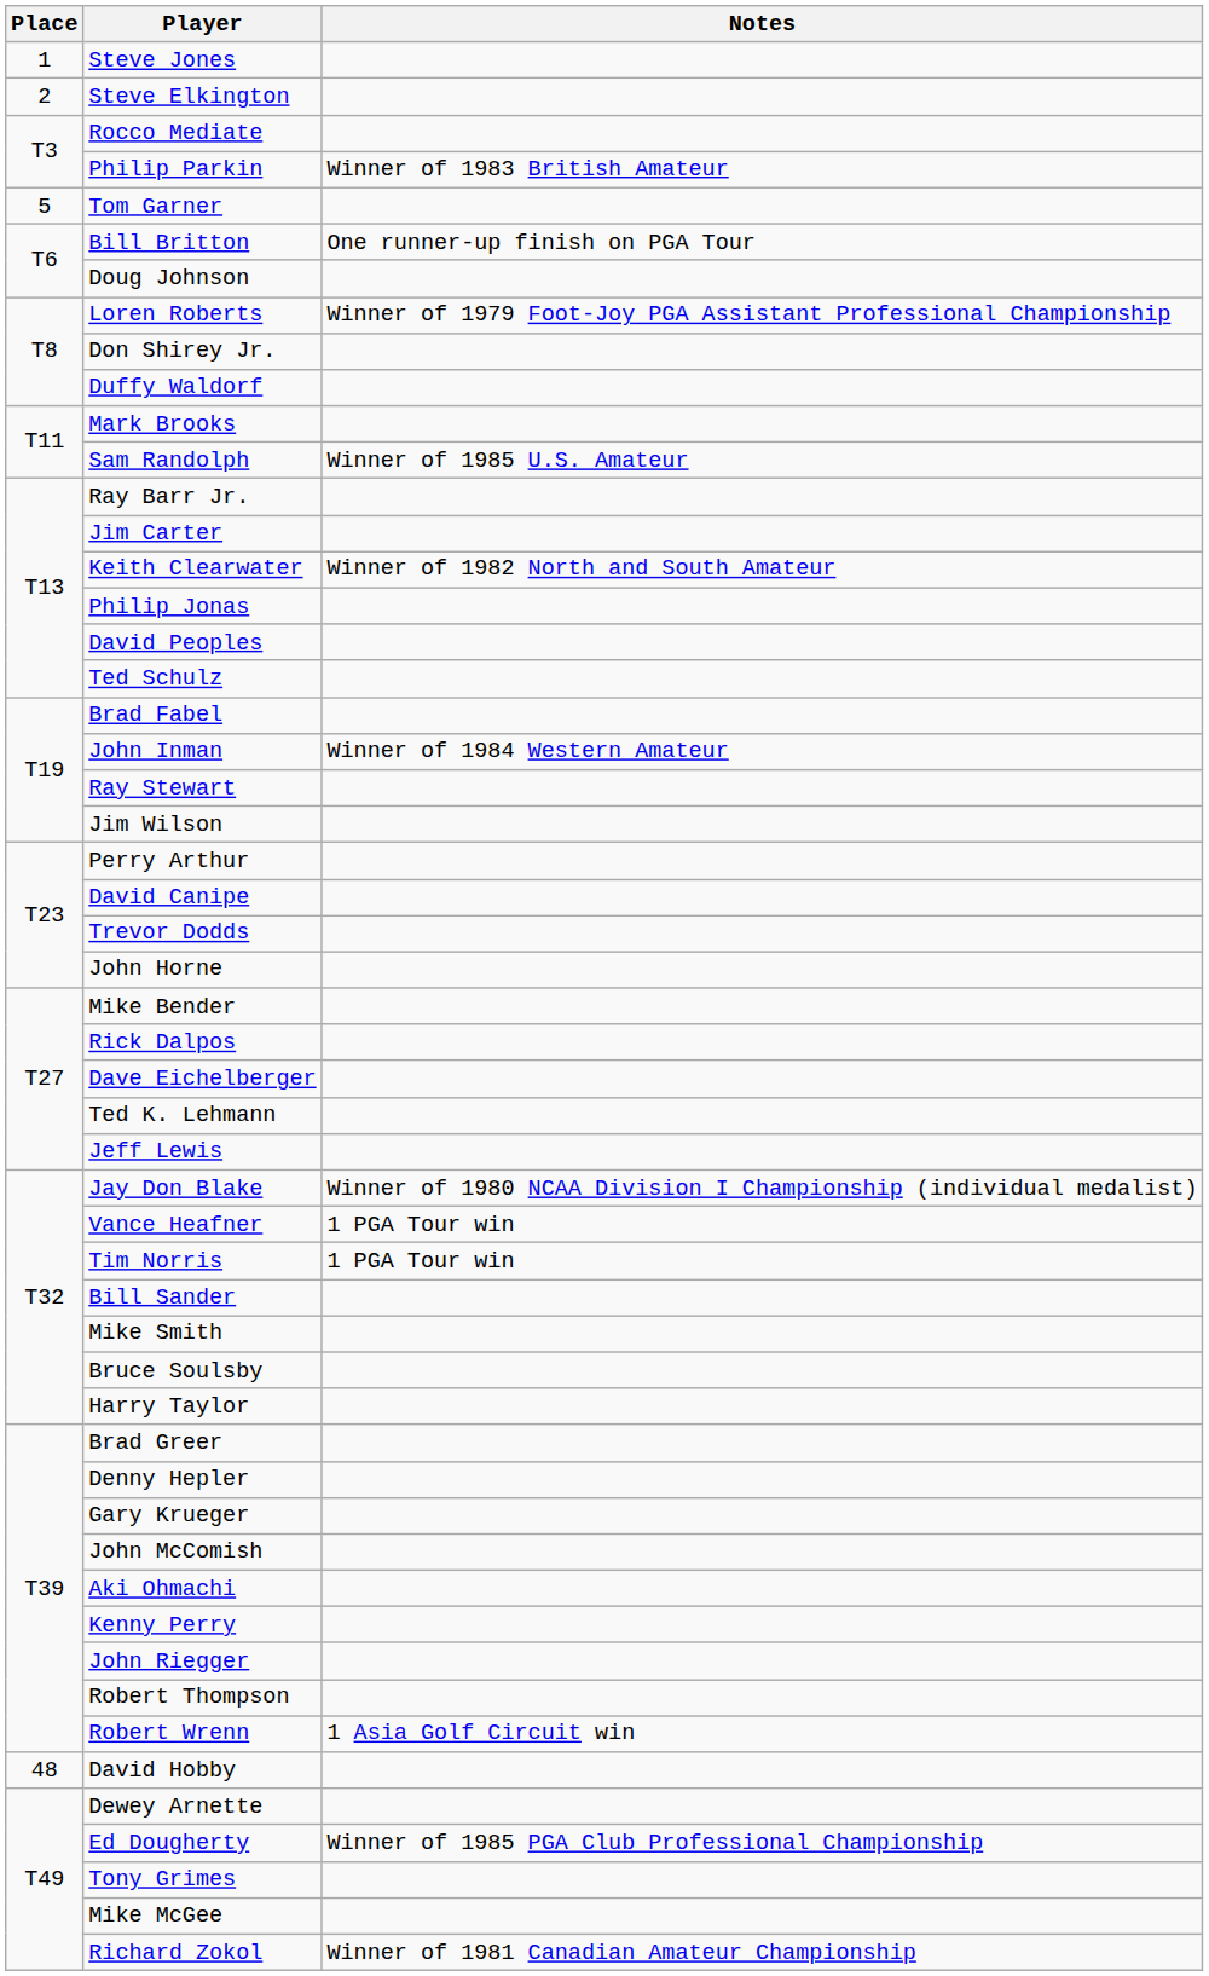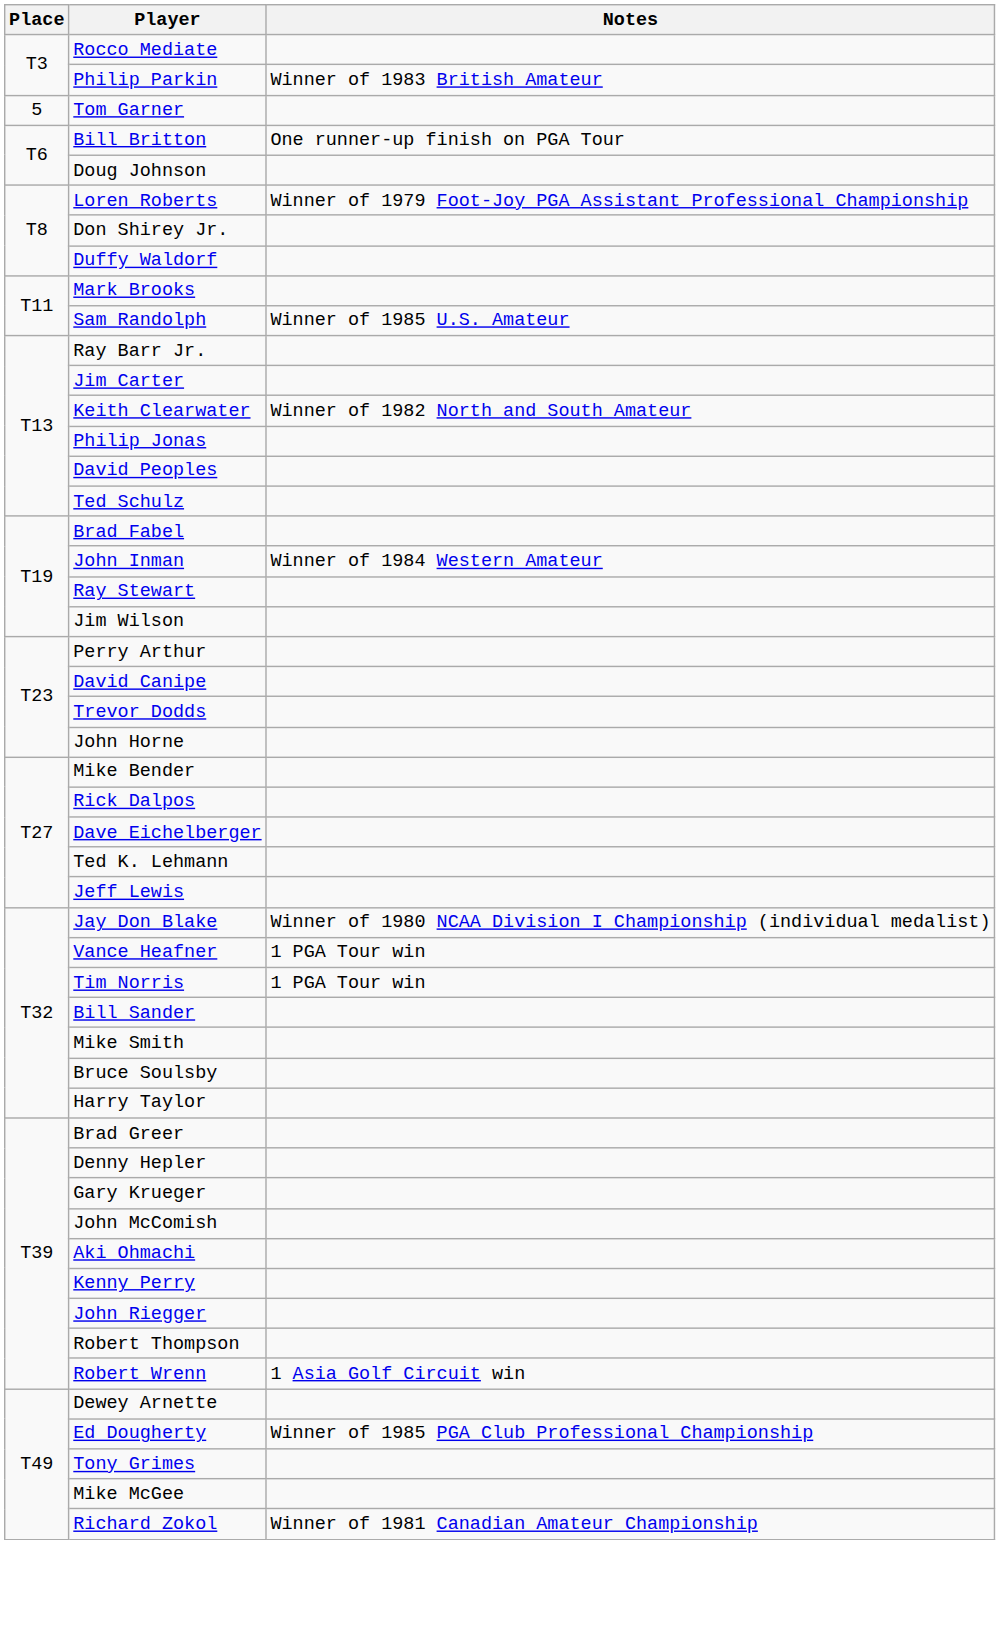- row: 1 | Steve Jones
- row: 2 | Steve Elkington
- row: 48 | David Hobby
